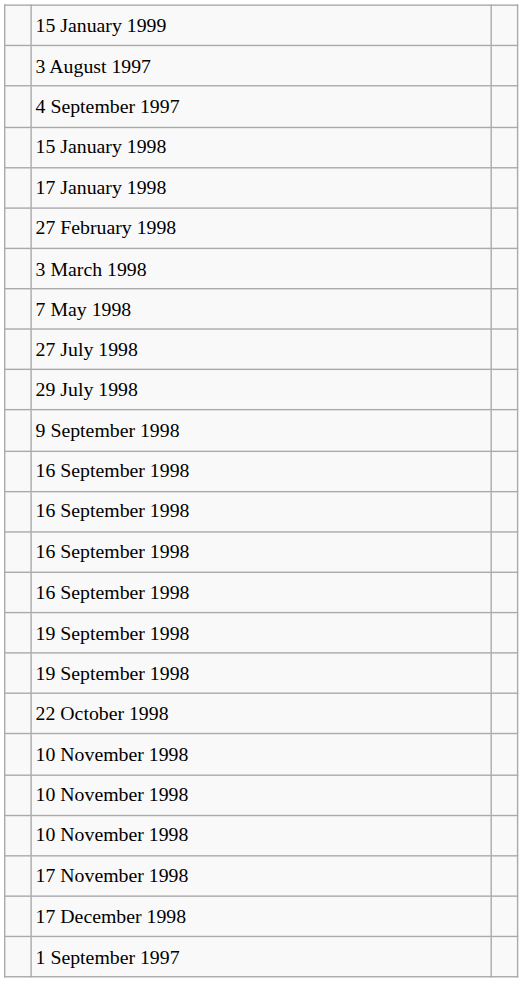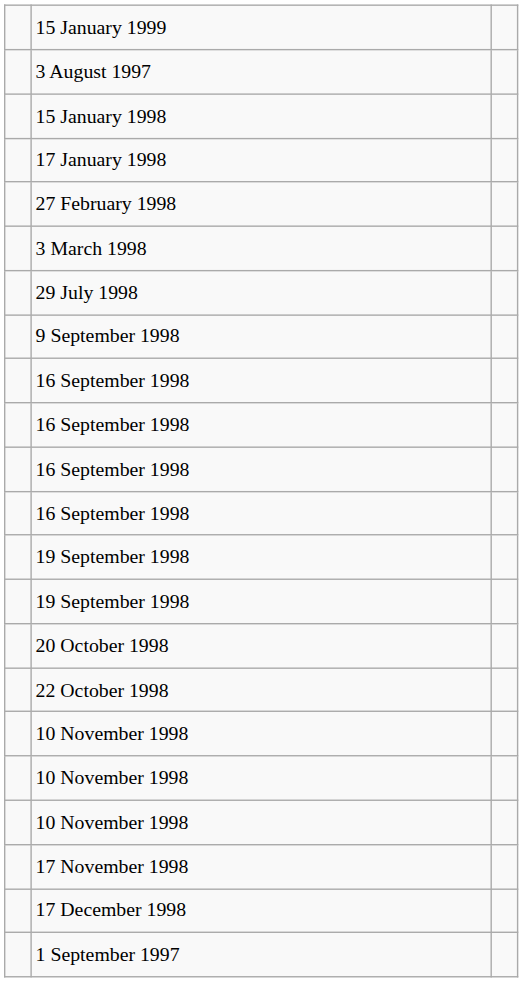- row: 4 September 1997
- row: 7 May 1998
- row: 27 July 1998
+ row: 20 October 1998
